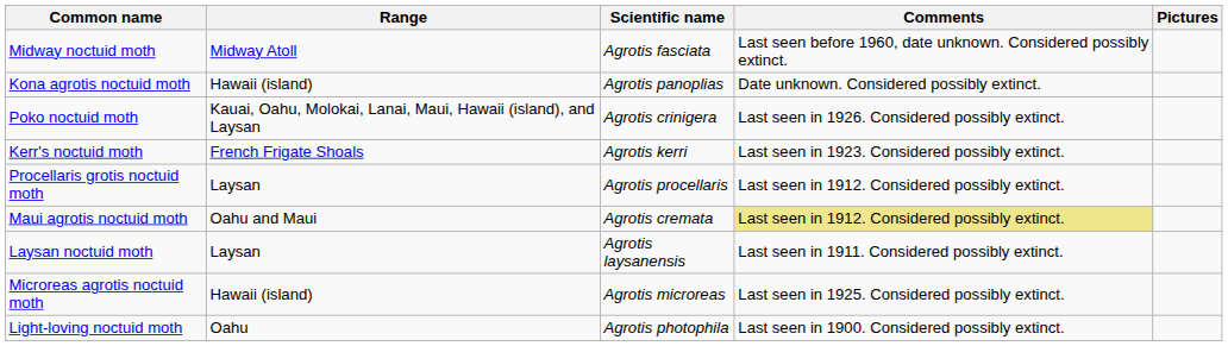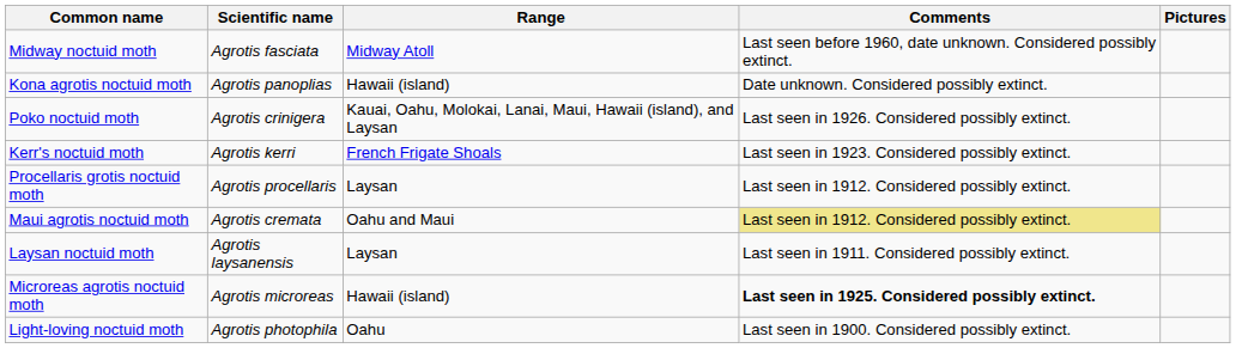columns swapped: Scientific name <-> Range
Microreas agrotis noctuid moth | Comments: normal -> bold
